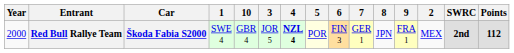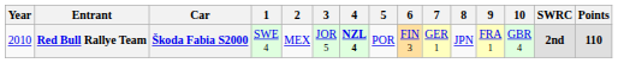columns swapped: 2 <-> 10
Red Bull Rallye Team | Year: 2000 -> 2010
Red Bull Rallye Team | 5: lightyellow background -> no background
Red Bull Rallye Team | Points: 112 -> 110
